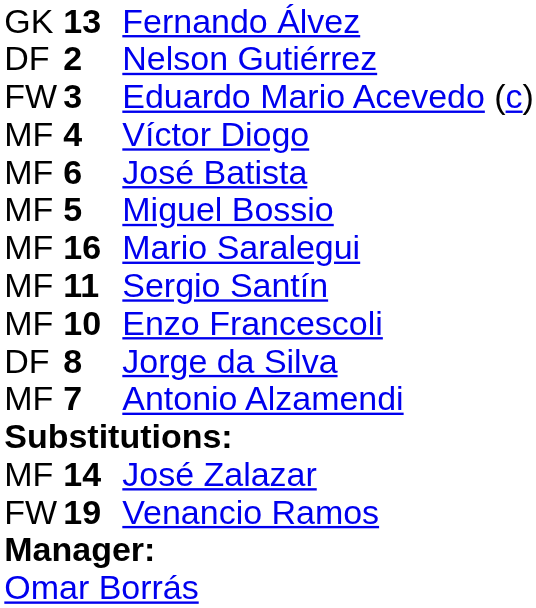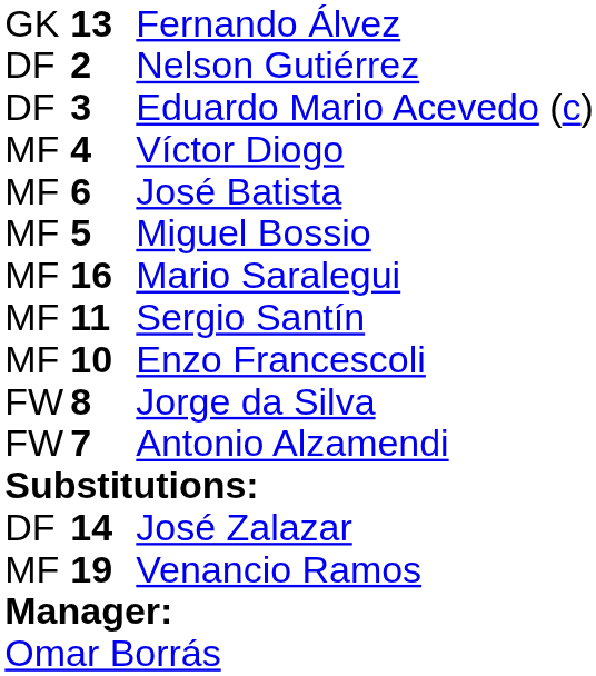Eduardo Mario Acevedo (c) | column 1: FW -> DF
Jorge da Silva | column 1: DF -> FW
Antonio Alzamendi | column 1: MF -> FW
José Zalazar | column 1: MF -> DF
Venancio Ramos | column 1: FW -> MF
